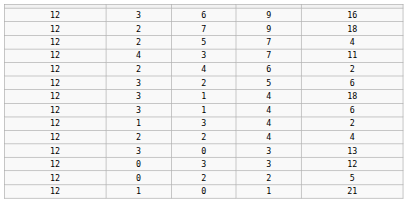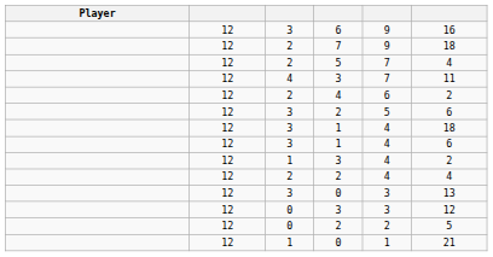+ column: Player
